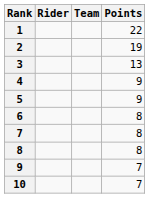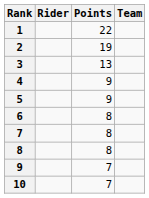columns swapped: Team <-> Points
